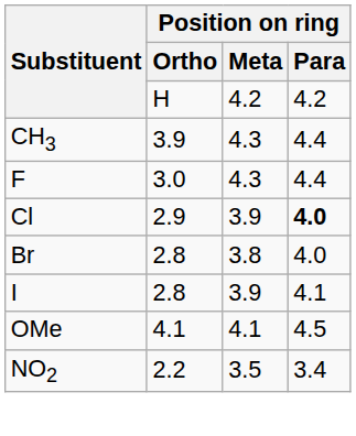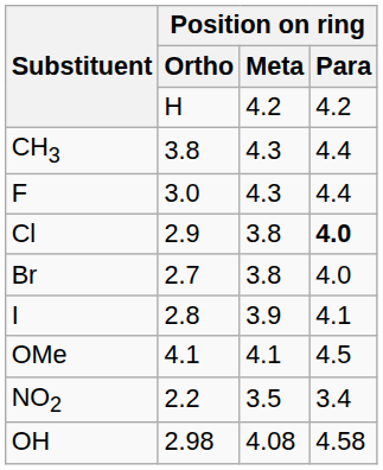CH3 | Position on ring / Ortho: 3.9 -> 3.8
Cl | Position on ring / Meta: 3.9 -> 3.8
Br | Position on ring / Ortho: 2.8 -> 2.7
+ row: OH | 2.98 | 4.08 | 4.58
